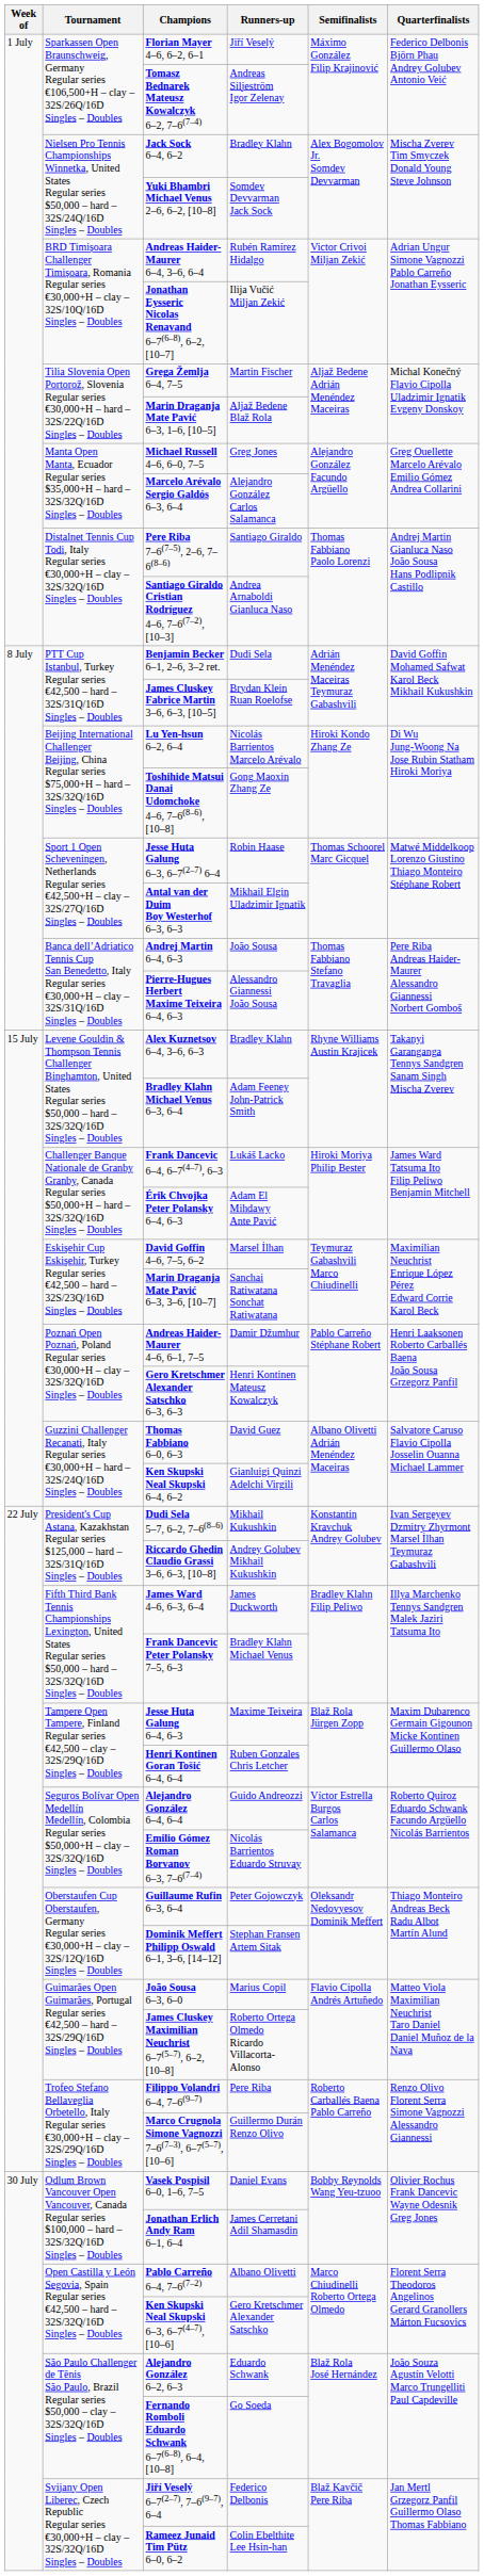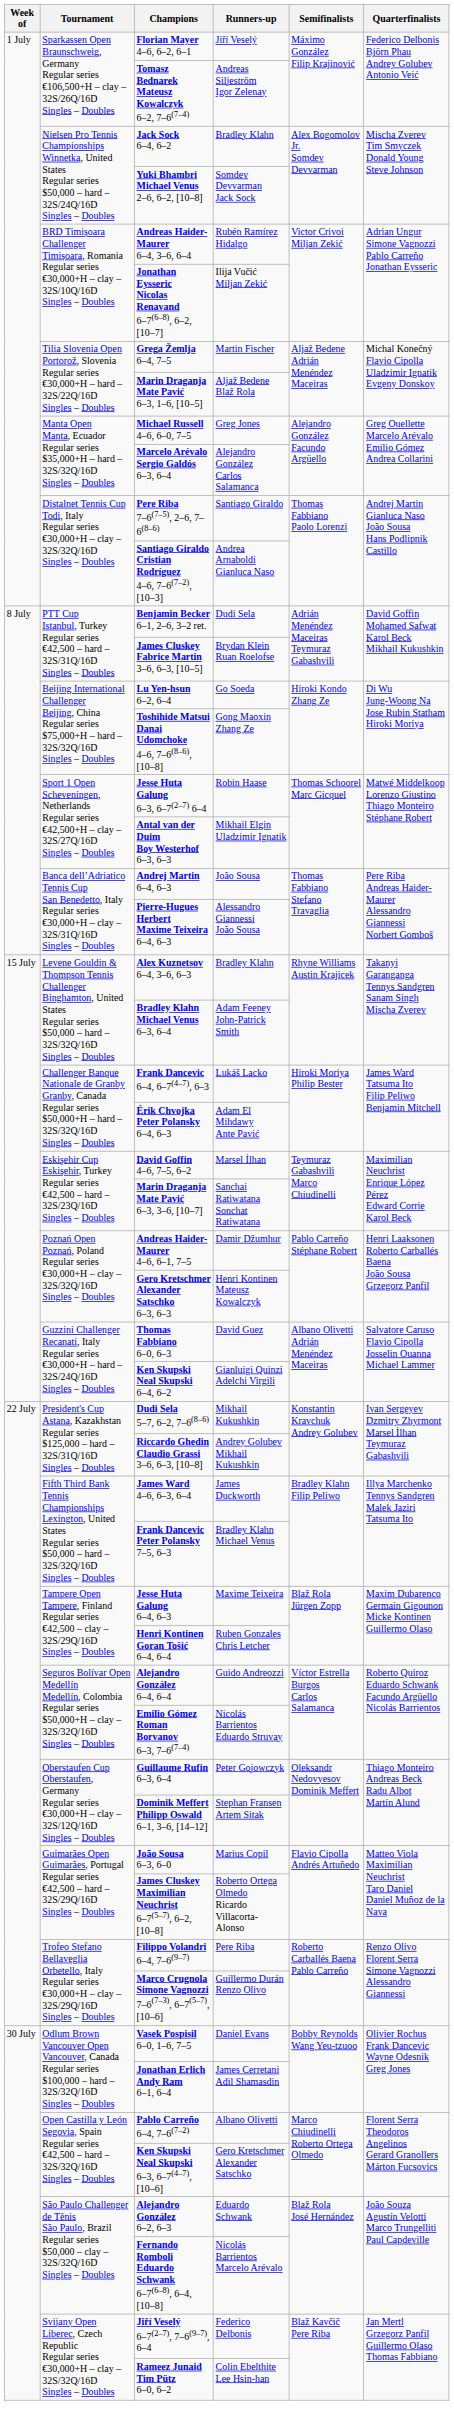Lu Yen-hsun 6–2, 6–4 | Runners-up: Nicolás Barrientos Marcelo Arévalo -> Go Soeda
Fernando Romboli Eduardo Schwank 6–7(6–8), 6–4, [10–8] | Runners-up: Go Soeda -> Nicolás Barrientos Marcelo Arévalo
